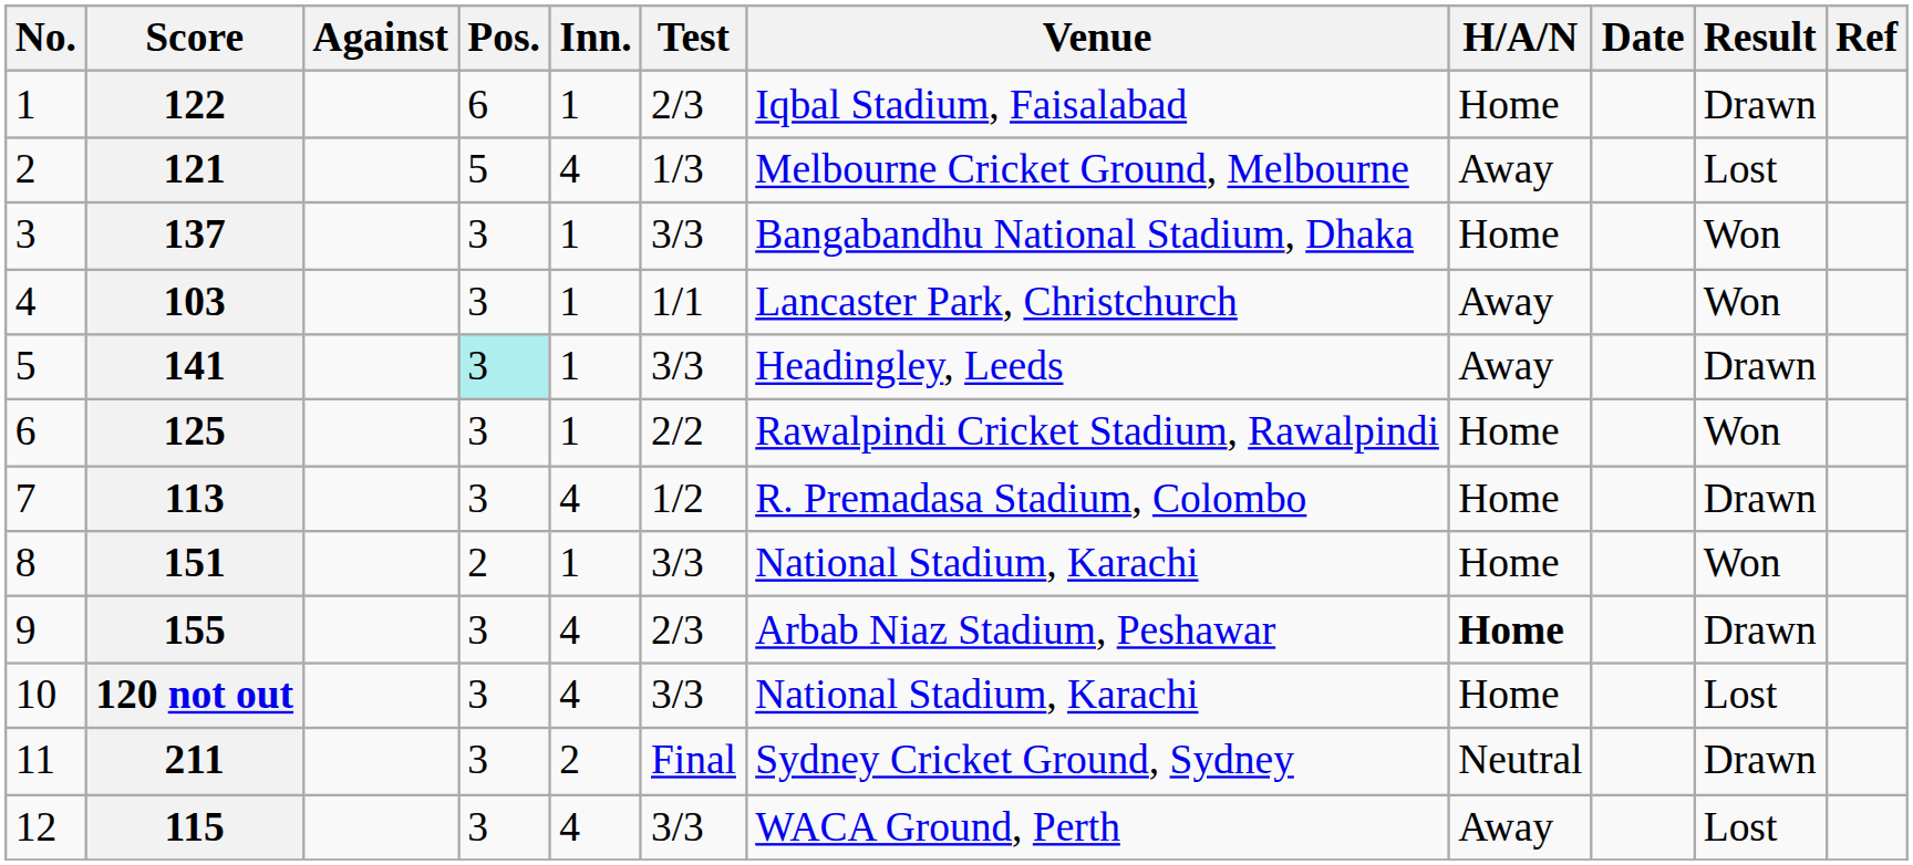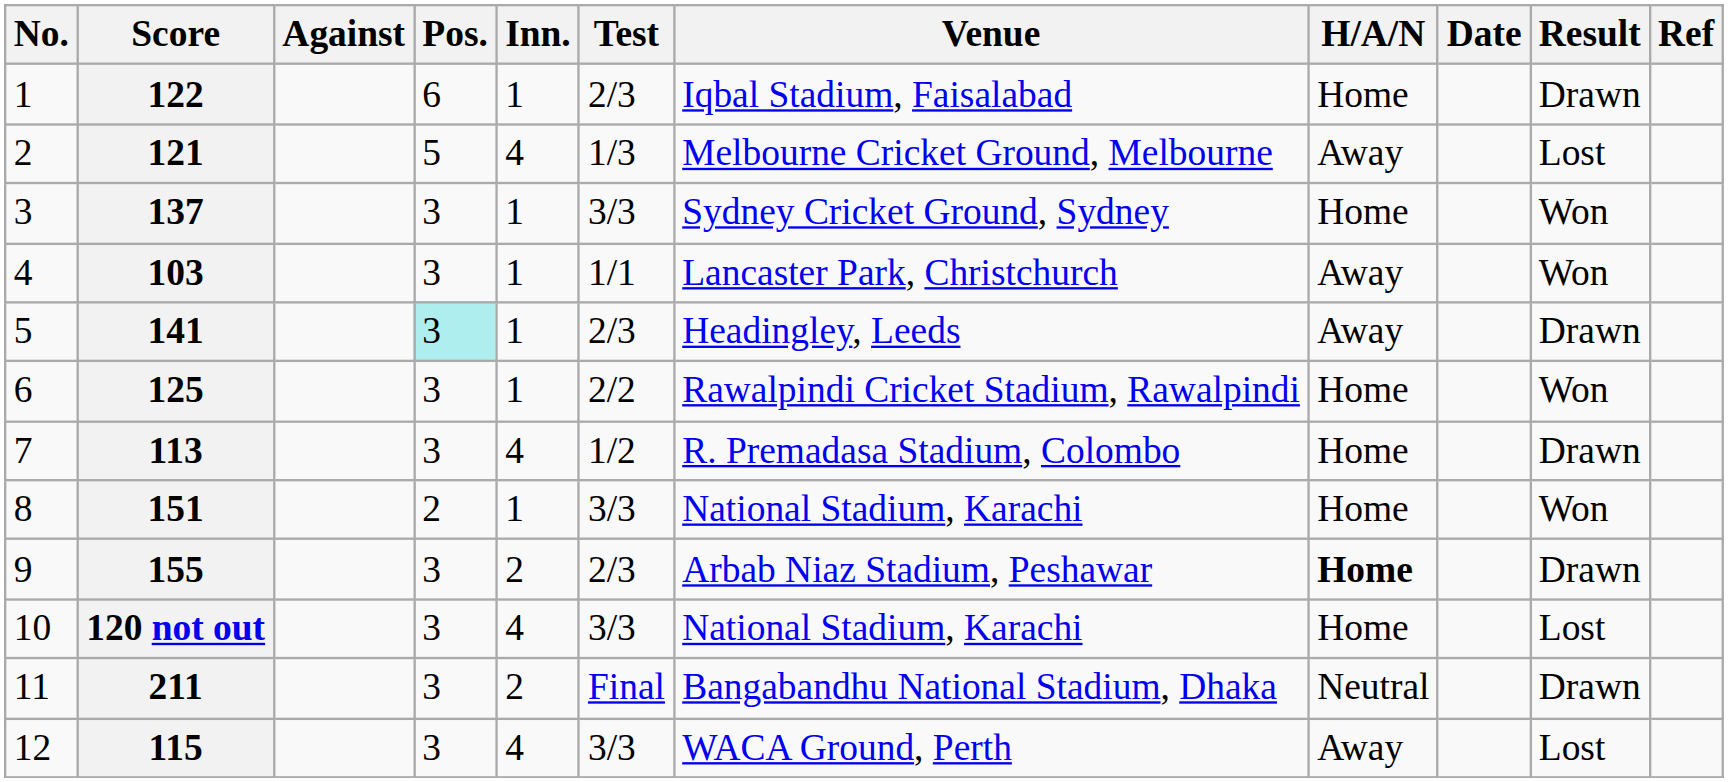137 | Venue: Bangabandhu National Stadium, Dhaka -> Sydney Cricket Ground, Sydney
141 | Test: 3/3 -> 2/3
155 | Inn.: 4 -> 2
211 | Venue: Sydney Cricket Ground, Sydney -> Bangabandhu National Stadium, Dhaka
